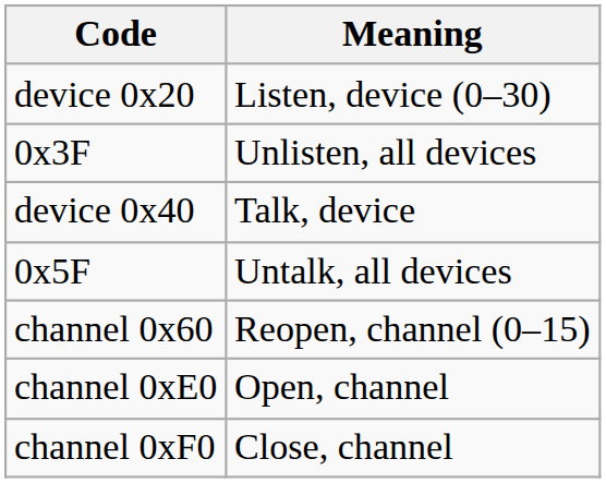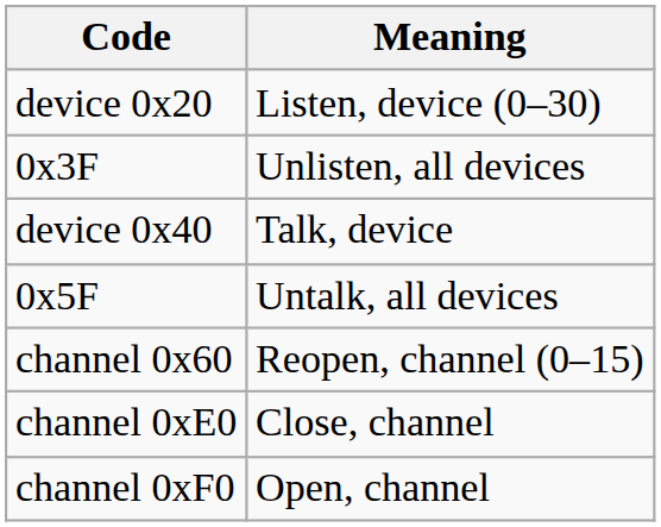channel 0xE0 | Meaning: Open, channel -> Close, channel
channel 0xF0 | Meaning: Close, channel -> Open, channel
